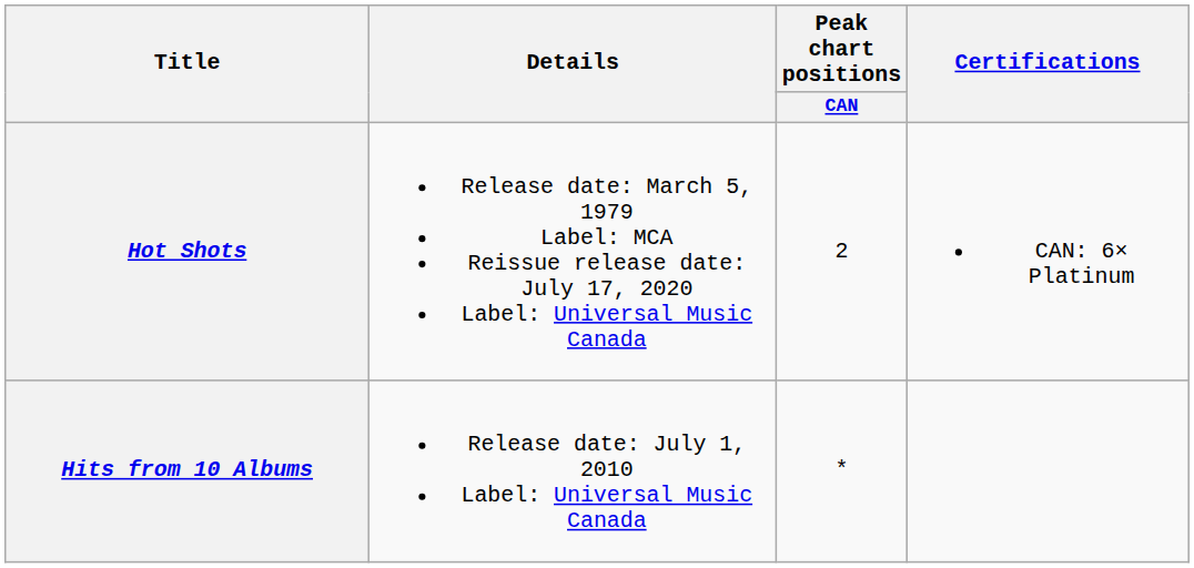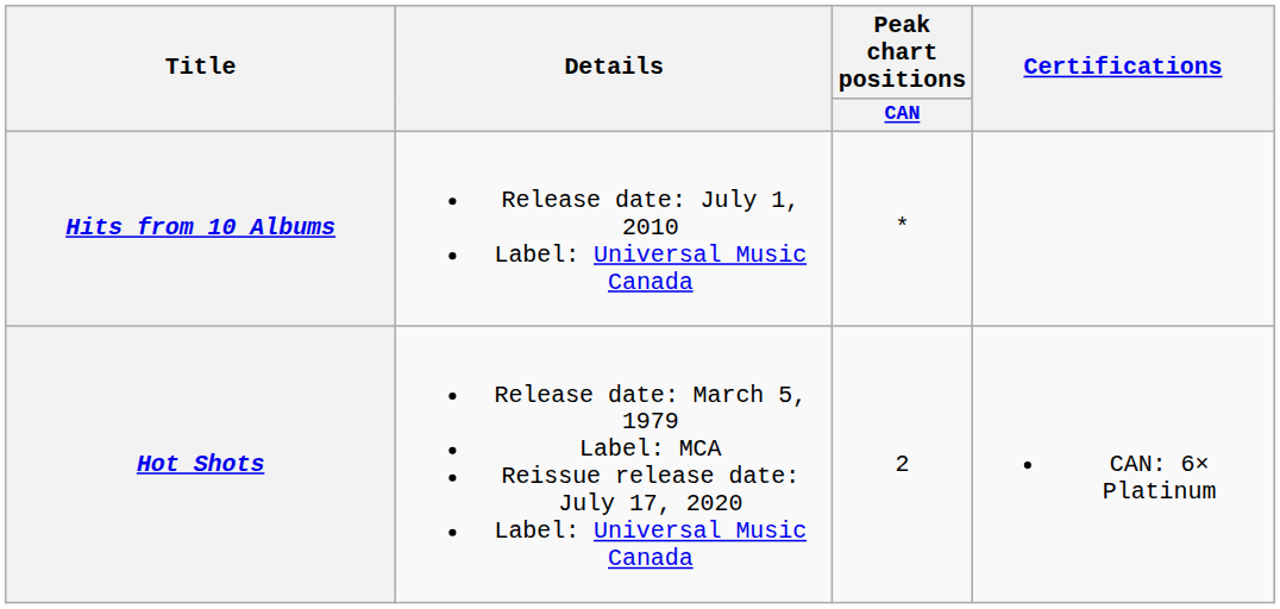rows swapped: Hot Shots <-> Hits from 10 Albums
